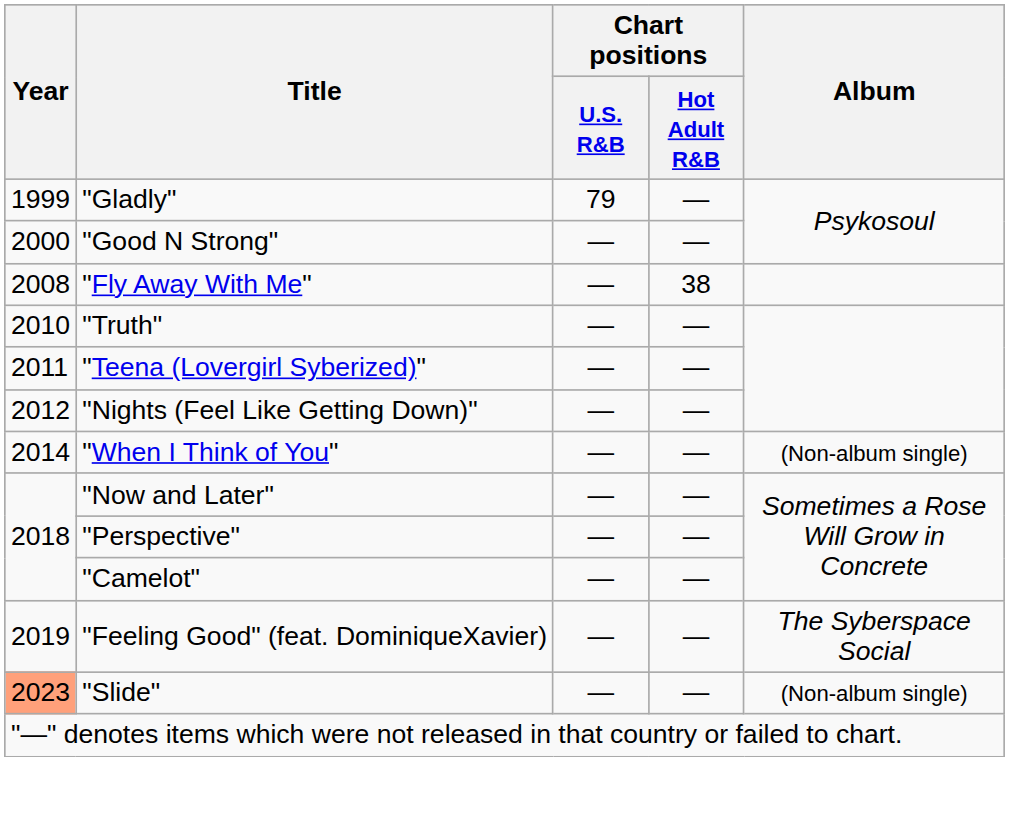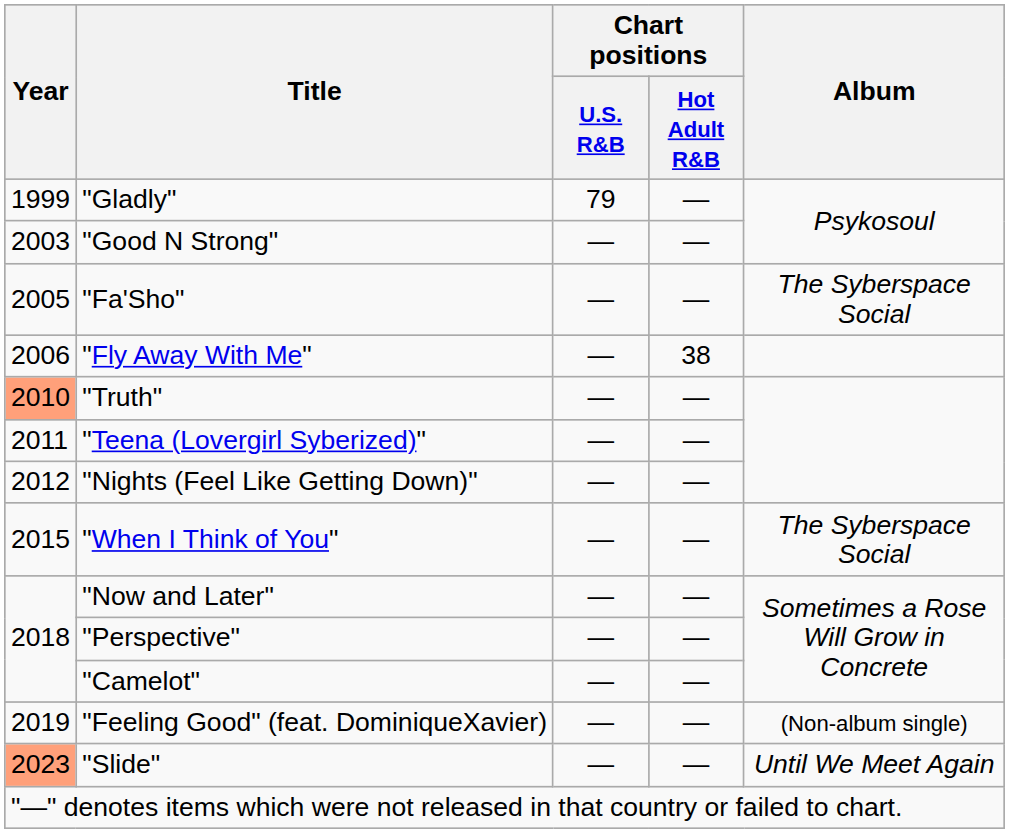"Good N Strong" | Year: 2000 -> 2003
+ row: 2005 | "Fa'Sho" | — | — | The Syberspace Social
"Fly Away With Me" | Year: 2008 -> 2006
"Truth" | Year: no background -> lightsalmon background
"When I Think of You" | Year: 2014 -> 2015
"When I Think of You" | Album: (Non-album single) -> The Syberspace Social
"Feeling Good" (feat. DominiqueXavier) | Album: The Syberspace Social -> (Non-album single)
"Slide" | Album: (Non-album single) -> Until We Meet Again
